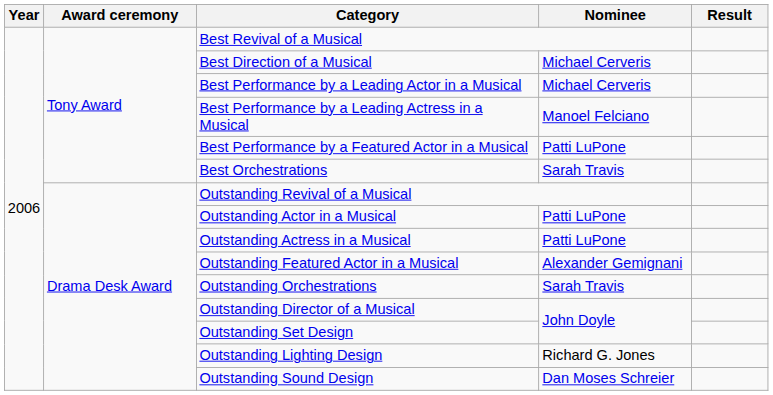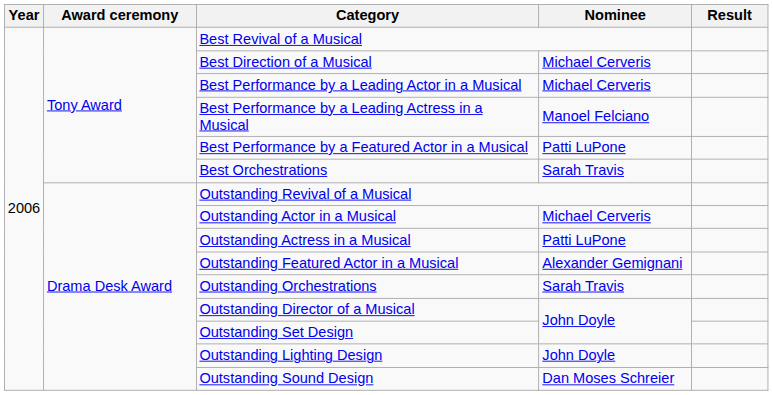Outstanding Actor in a Musical | Nominee: Patti LuPone -> Michael Cerveris
Outstanding Lighting Design | Nominee: Richard G. Jones -> John Doyle
